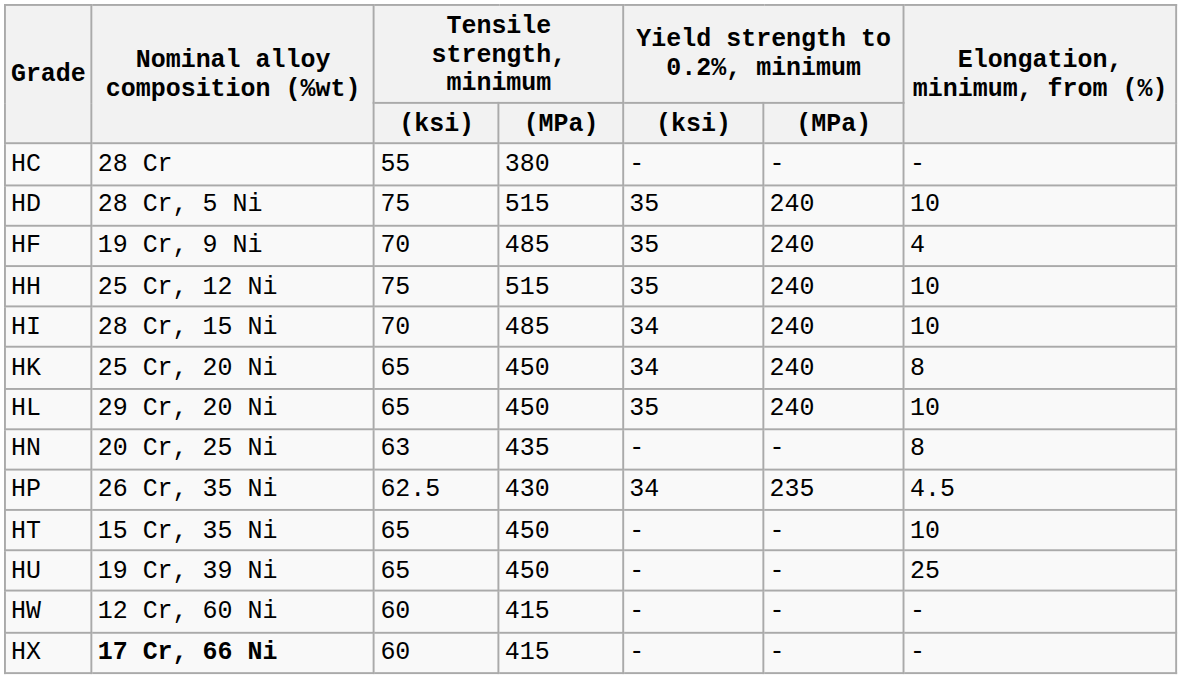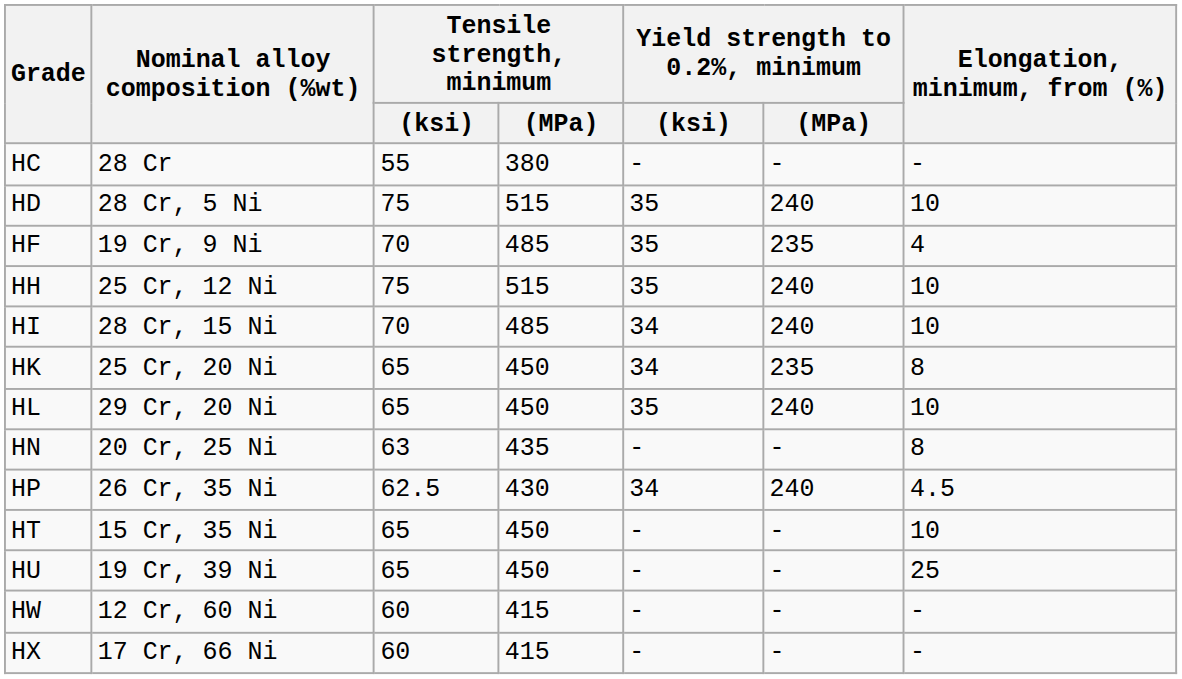HF | Yield strength to 0.2%, minimum / (MPa): 240 -> 235
HK | Yield strength to 0.2%, minimum / (MPa): 240 -> 235
HP | Yield strength to 0.2%, minimum / (MPa): 235 -> 240
HX | Nominal alloy composition (%wt): bold -> normal
